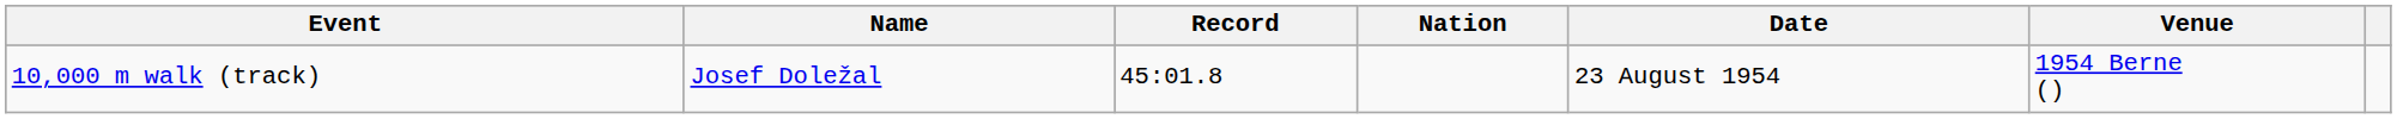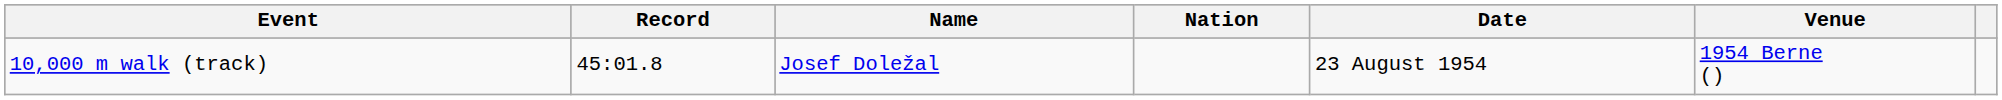columns swapped: Record <-> Name
